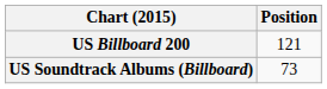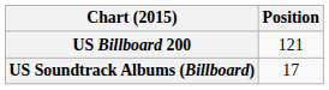US Soundtrack Albums (Billboard) | Position: 73 -> 17
